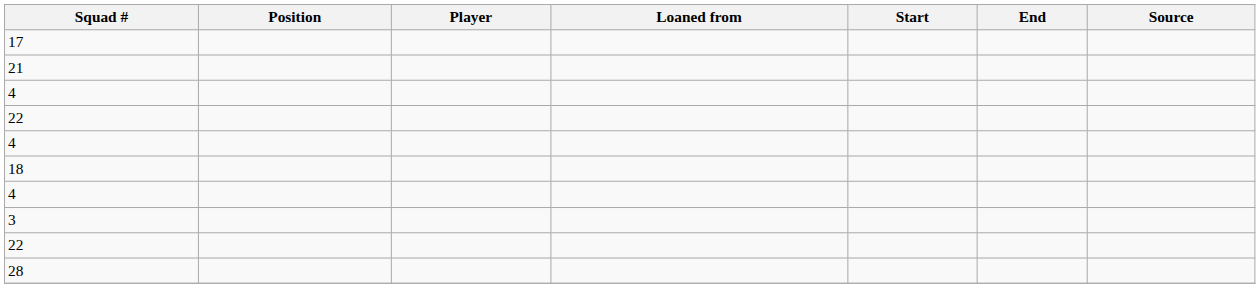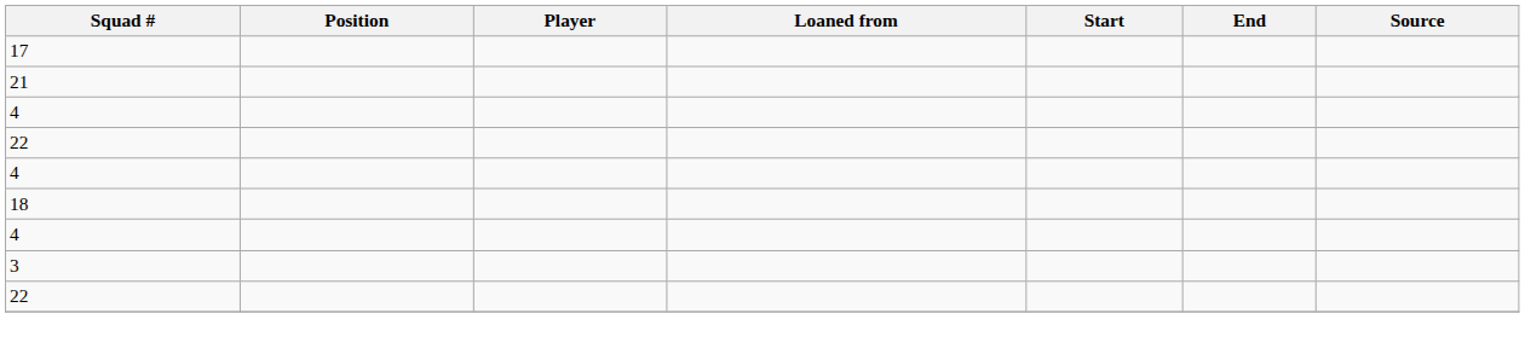- row: 28
